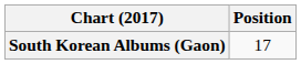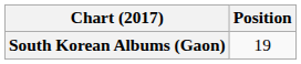South Korean Albums (Gaon) | Position: 17 -> 19
